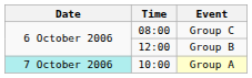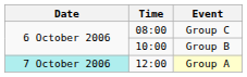Group B | Time: 12:00 -> 10:00
Group A | Time: 10:00 -> 12:00
